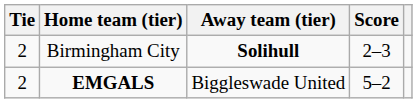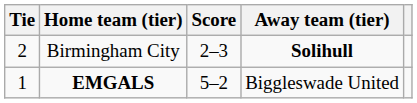columns swapped: Score <-> Away team (tier)
EMGALS | Tie: 2 -> 1
